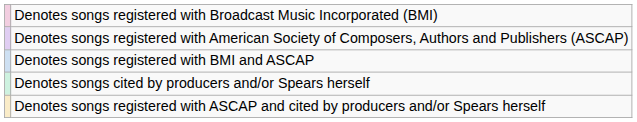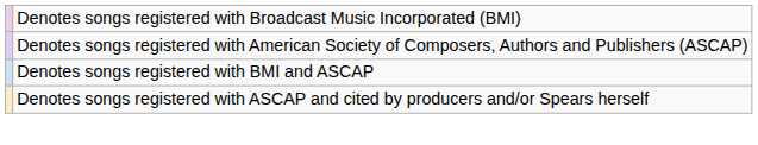- row: Denotes songs cited by producers and/or Spears herself
